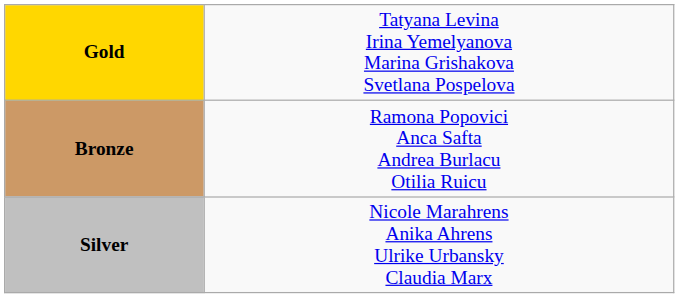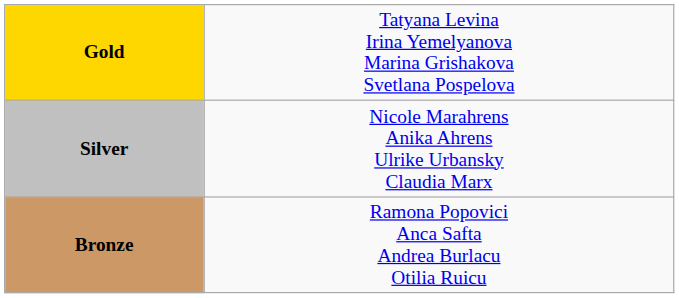rows swapped: Silver <-> Bronze
